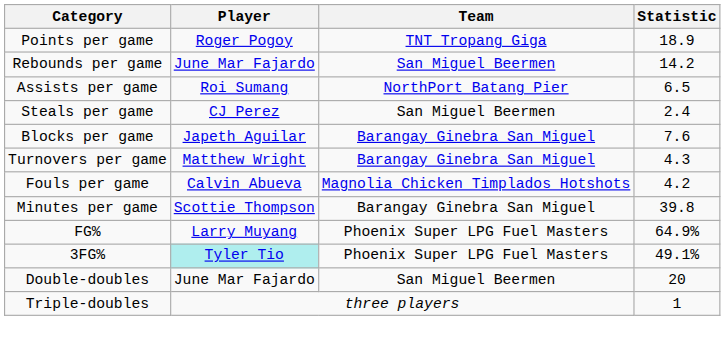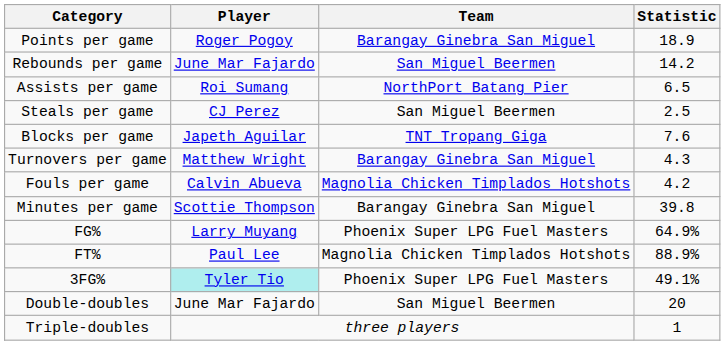Points per game | Team: TNT Tropang Giga -> Barangay Ginebra San Miguel
Steals per game | Statistic: 2.4 -> 2.5
Blocks per game | Team: Barangay Ginebra San Miguel -> TNT Tropang Giga
+ row: FT% | Paul Lee | Magnolia Chicken Timplados Hotshots | 88.9%
